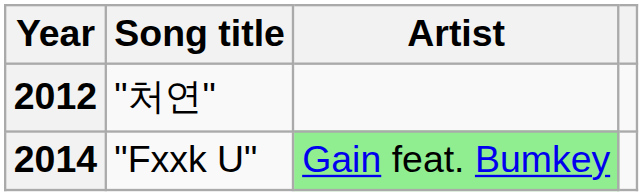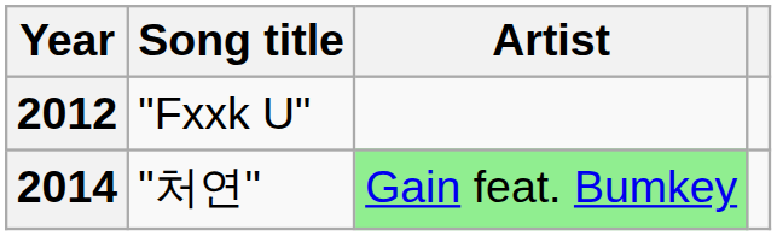2012 | Song title: "처연" -> "Fxxk U"
2014 | Song title: "Fxxk U" -> "처연"
